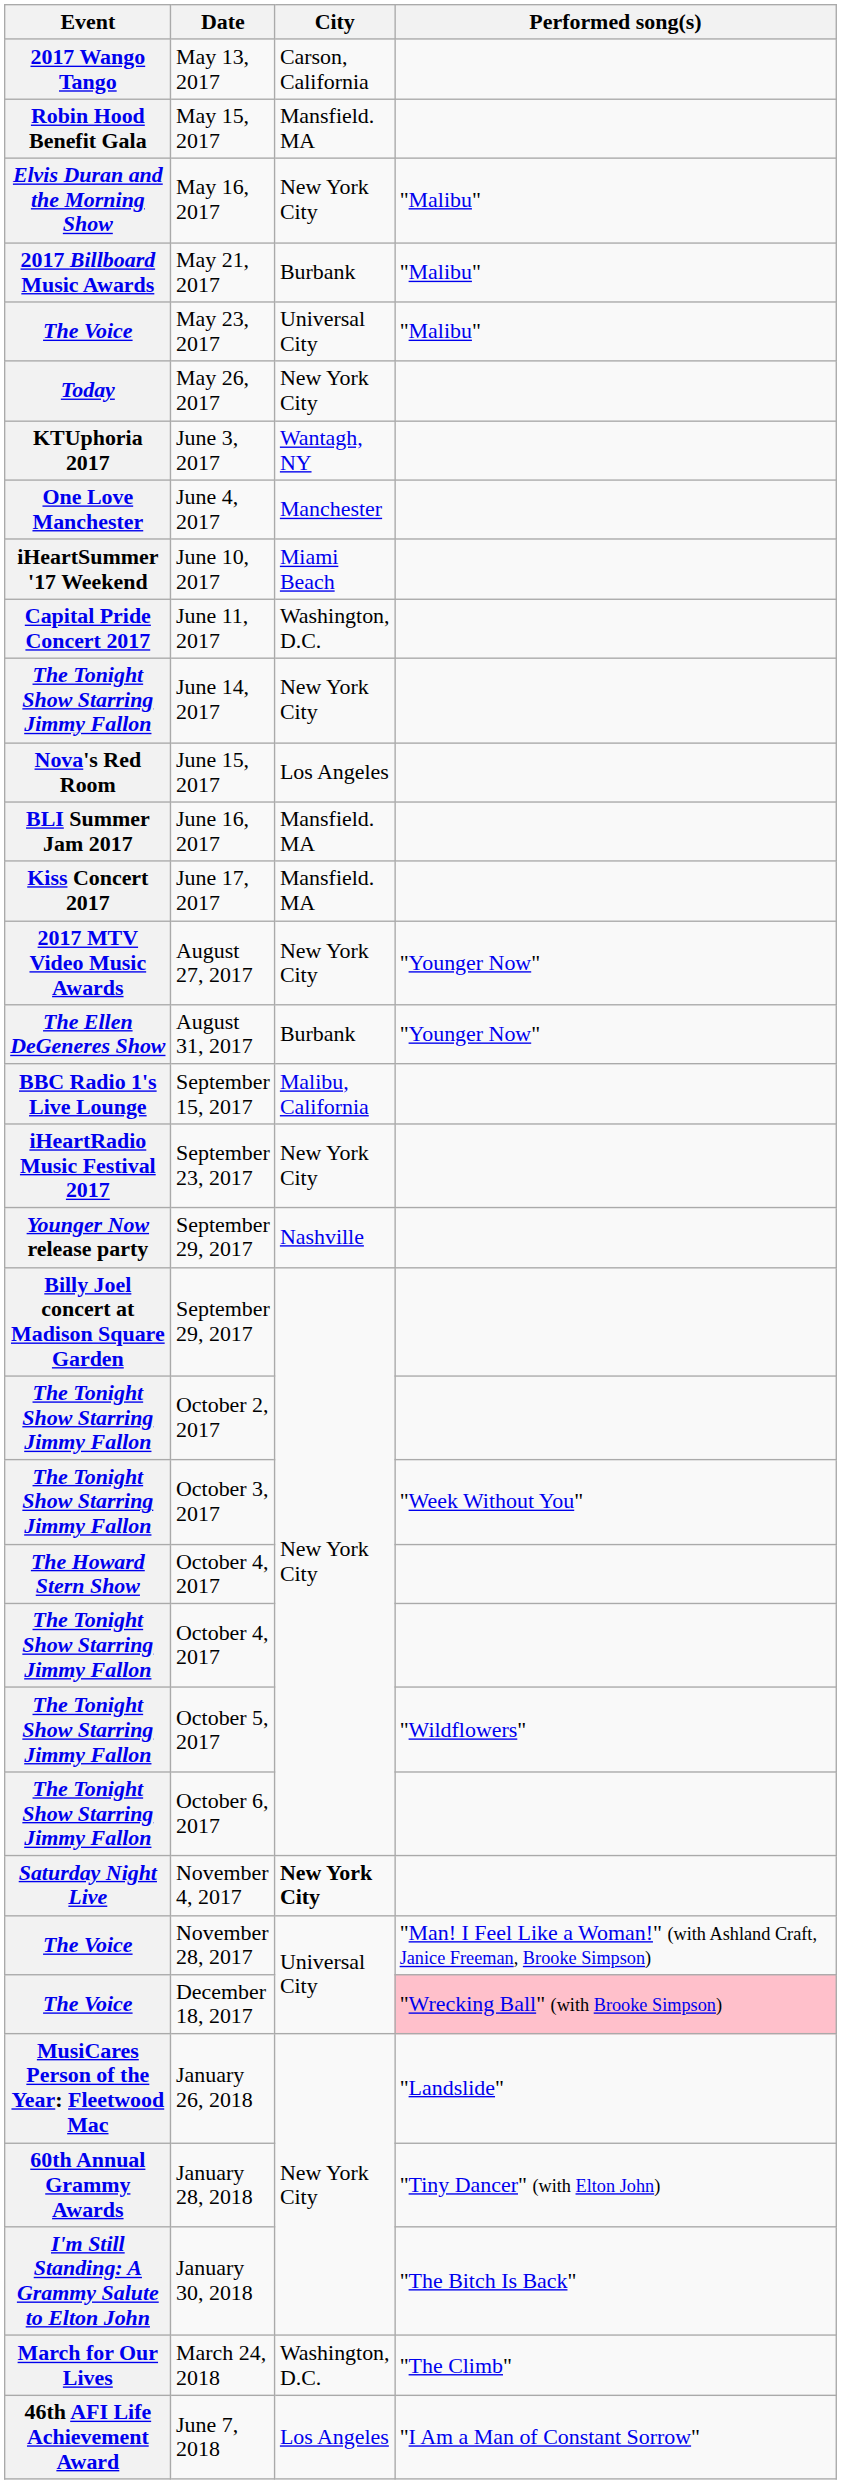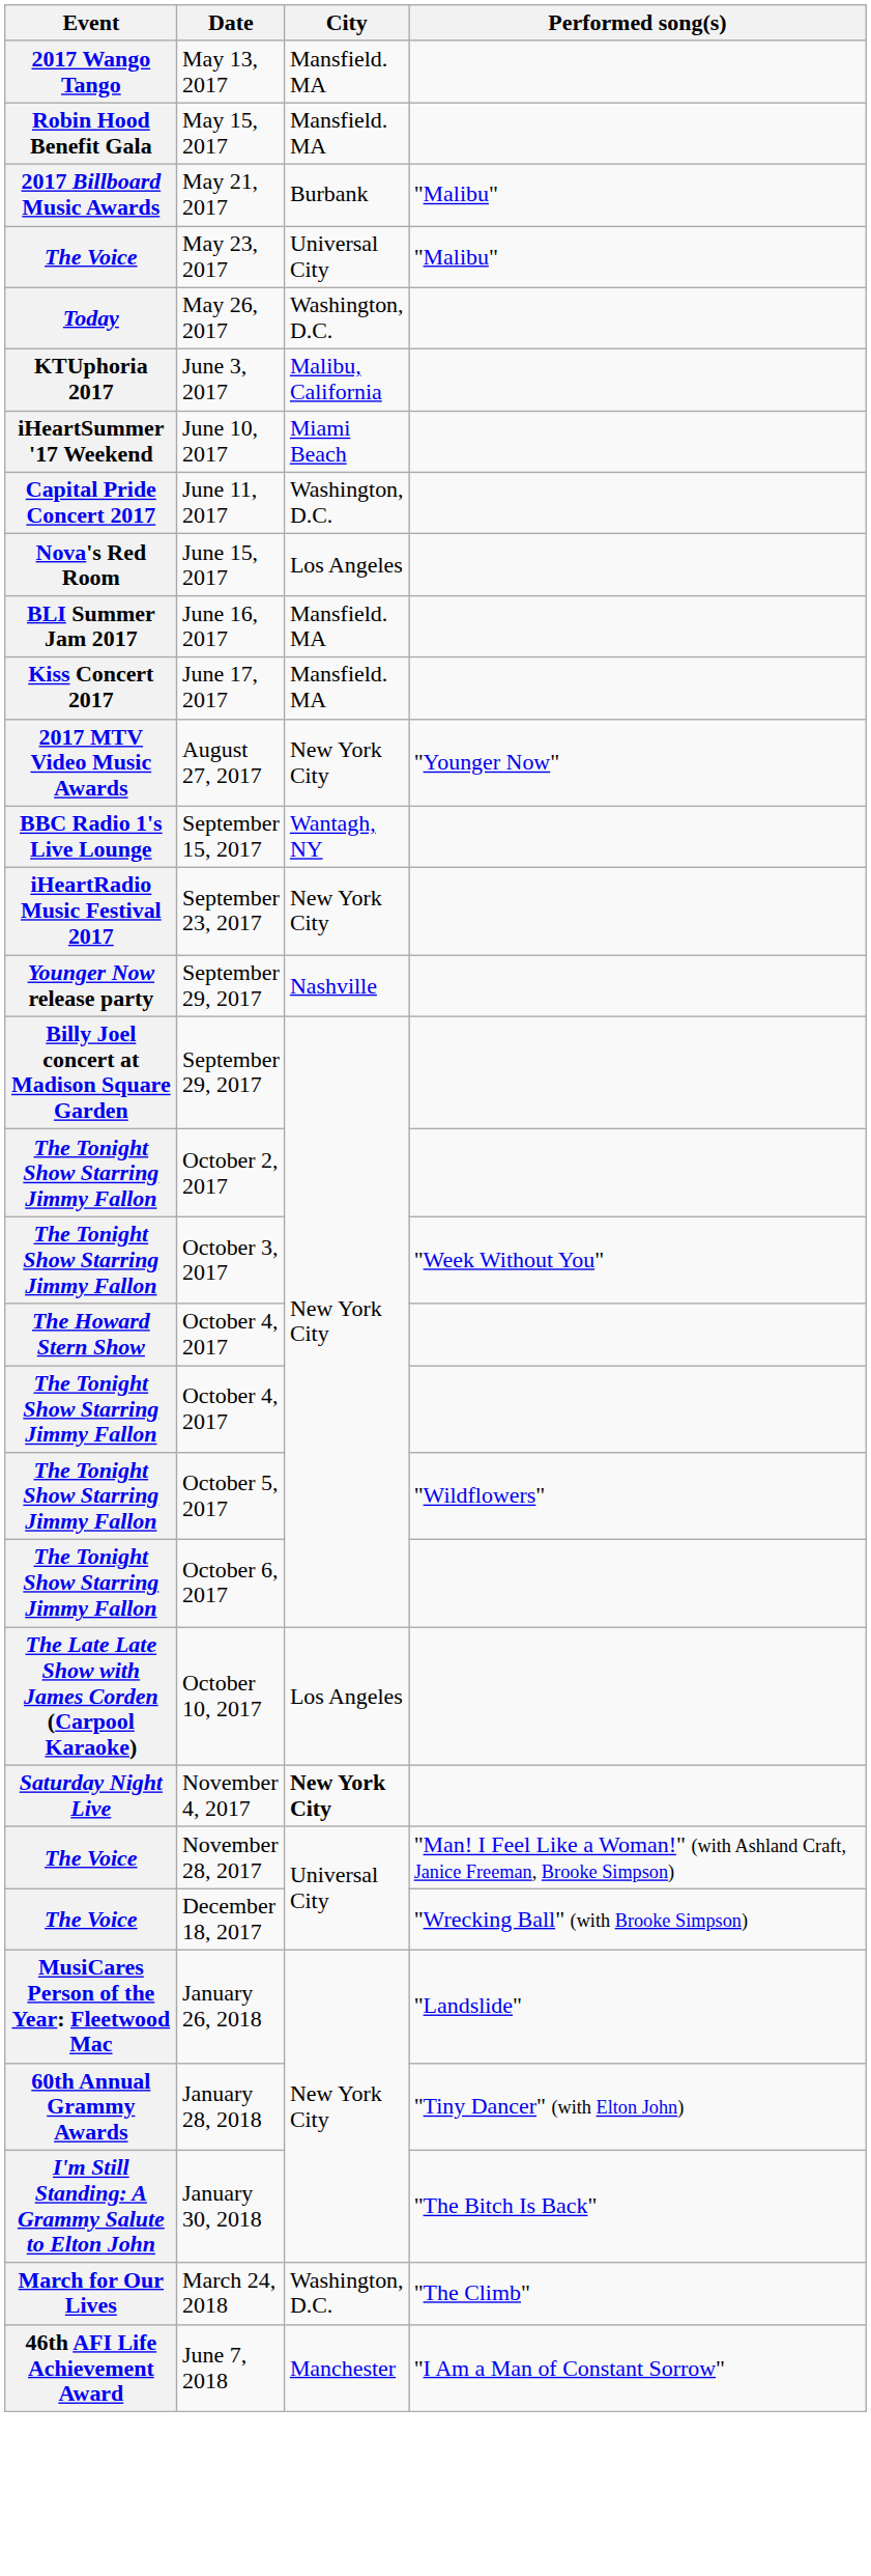May 13, 2017 | City: Carson, California -> Mansfield. MA
- row: Elvis Duran and the Morning Show | May 16, 2017 | New York City | "Malibu"
May 26, 2017 | City: New York City -> Washington, D.C.
June 3, 2017 | City: Wantagh, NY -> Malibu, California
- row: One Love Manchester | June 4, 2017 | Manchester
- row: The Tonight Show Starring Jimmy Fallon | June 14, 2017 | New York City
- row: The Ellen DeGeneres Show | August 31, 2017 | Burbank | "Younger Now"
September 15, 2017 | City: Malibu, California -> Wantagh, NY
+ row: The Late Late Show with James Corden (Carpool Karaoke) | October 10, 2017 | Los Angeles
December 18, 2017 | Performed song(s): pink background -> no background
June 7, 2018 | City: Los Angeles -> Manchester
